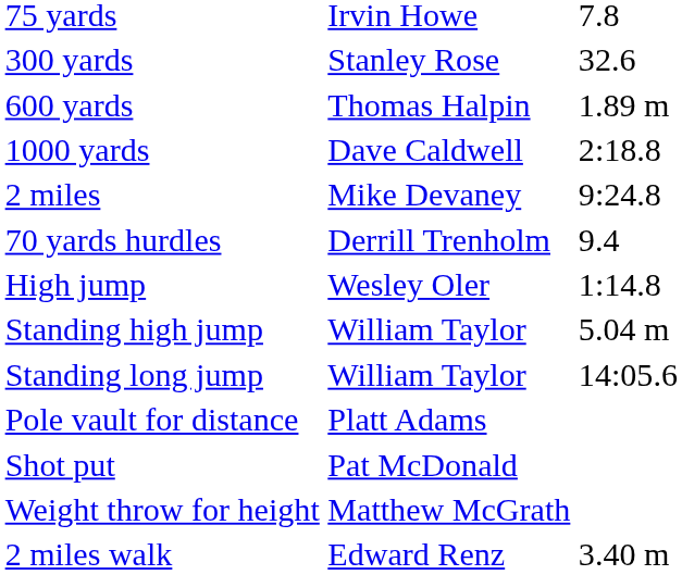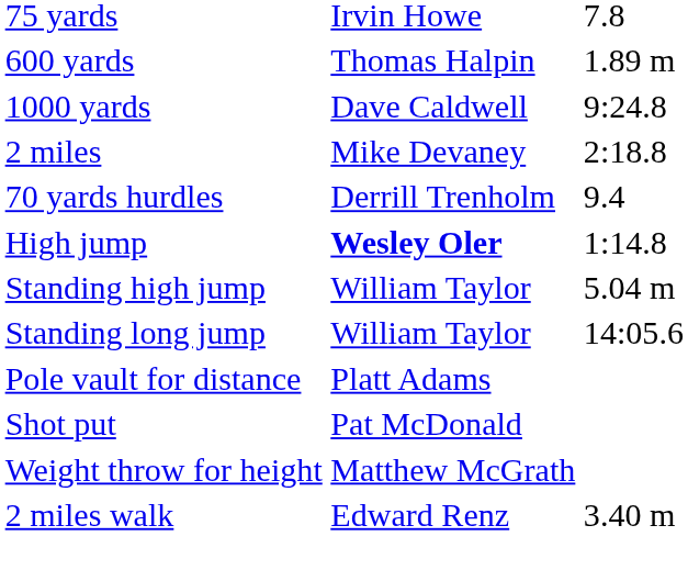- row: 300 yards | Stanley Rose | 32.6
1000 yards | column 3: 2:18.8 -> 9:24.8
2 miles | column 3: 9:24.8 -> 2:18.8
High jump | column 2: normal -> bold
